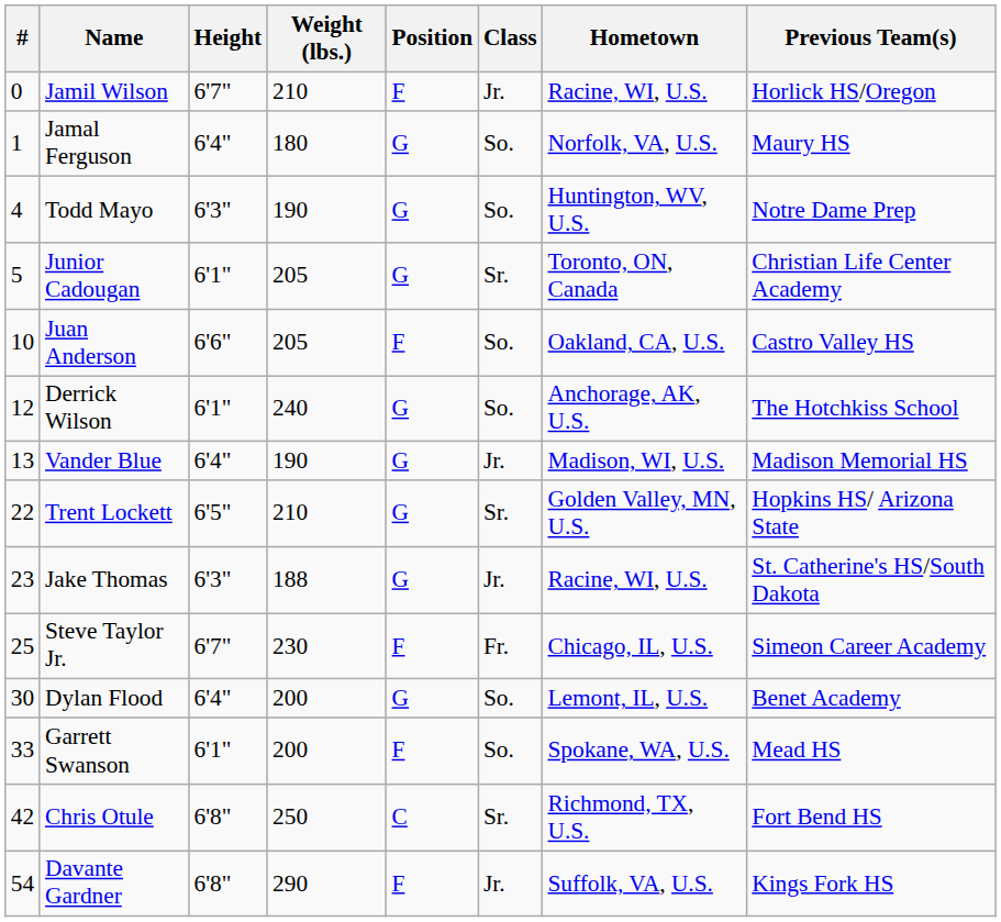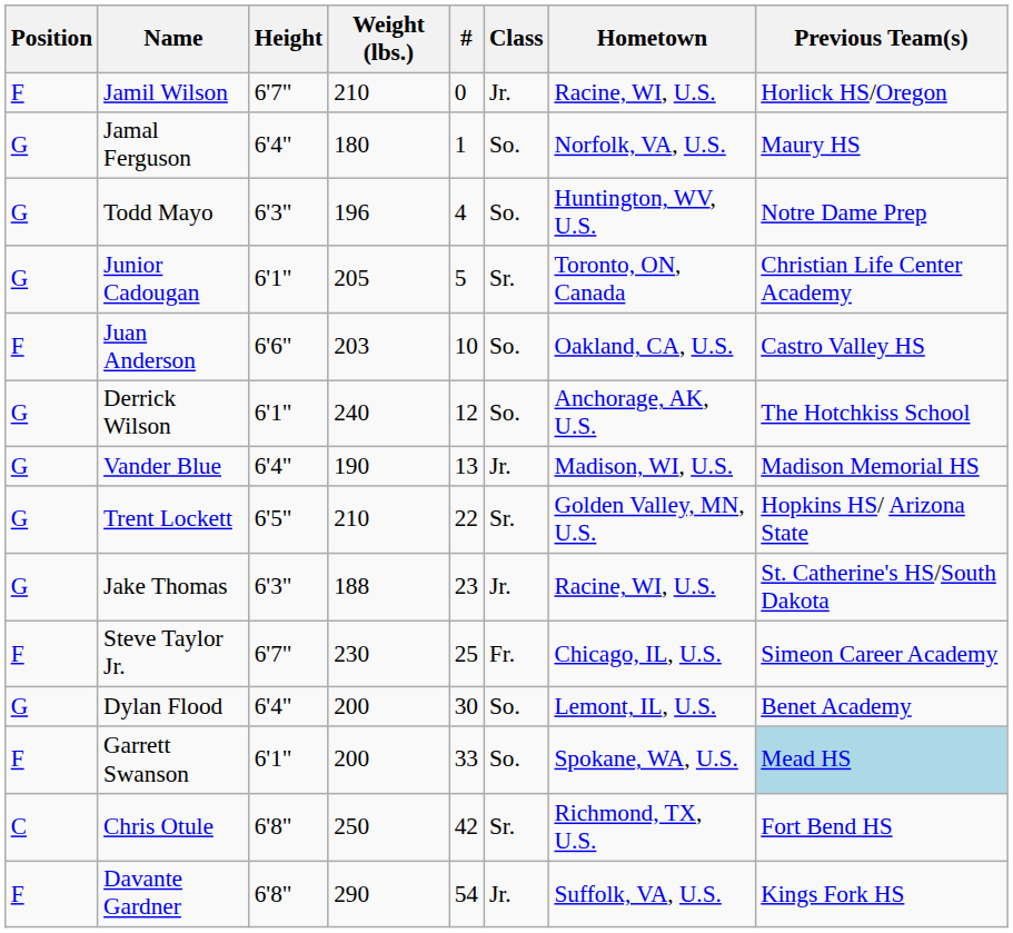columns swapped: # <-> Position
Todd Mayo | Weight (lbs.): 190 -> 196
Juan Anderson | Weight (lbs.): 205 -> 203
Garrett Swanson | Previous Team(s): no background -> lightblue background
